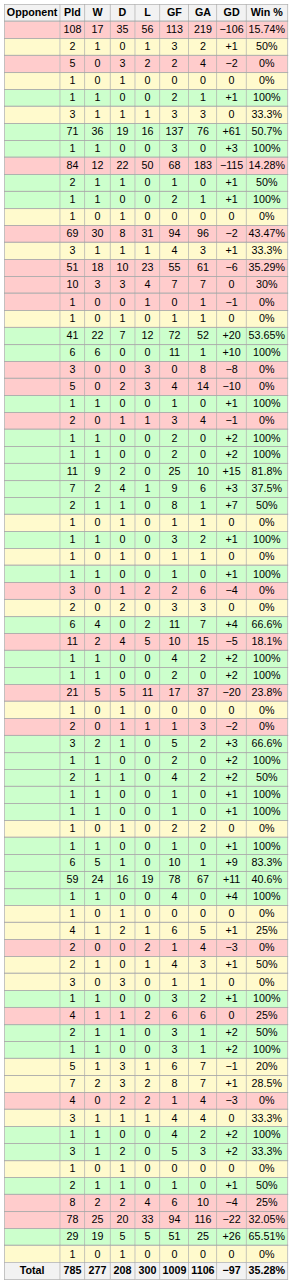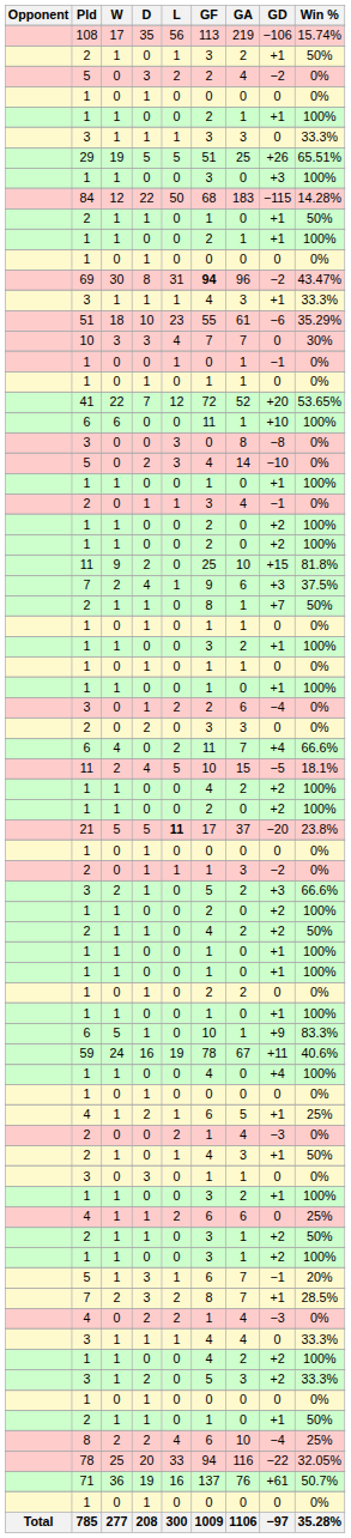rows swapped: 71 <-> 29
69 | GF: normal -> bold
21 | L: normal -> bold
